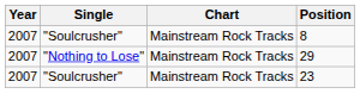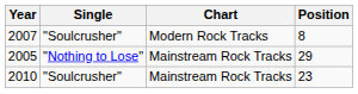8 | Chart: Mainstream Rock Tracks -> Modern Rock Tracks
29 | Year: 2007 -> 2005
23 | Year: 2007 -> 2010
